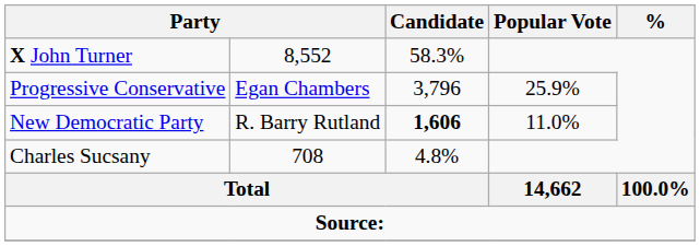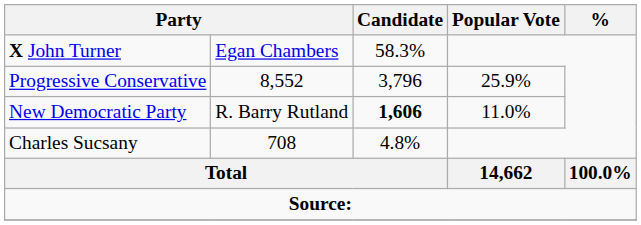X John Turner | column 2: 8,552 -> Egan Chambers
Progressive Conservative | column 2: Egan Chambers -> 8,552
